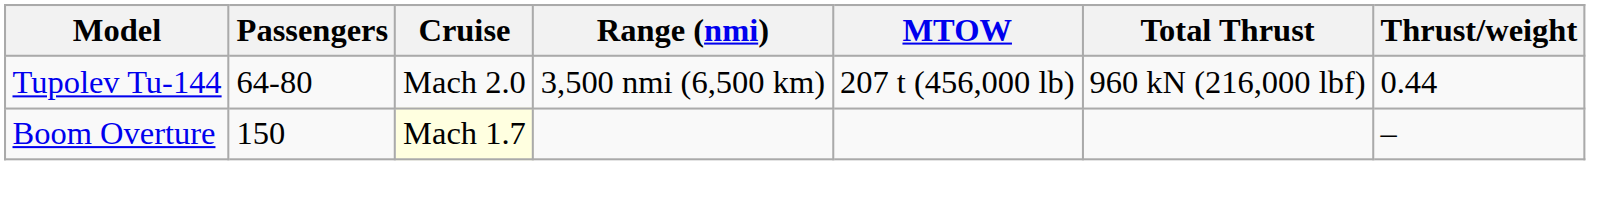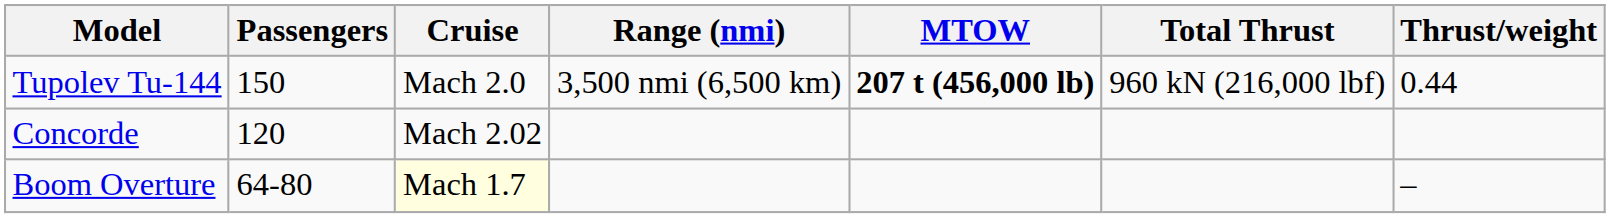Tupolev Tu-144 | Passengers: 64-80 -> 150
Tupolev Tu-144 | MTOW: normal -> bold
+ row: Concorde | 120 | Mach 2.02
Boom Overture | Passengers: 150 -> 64-80
